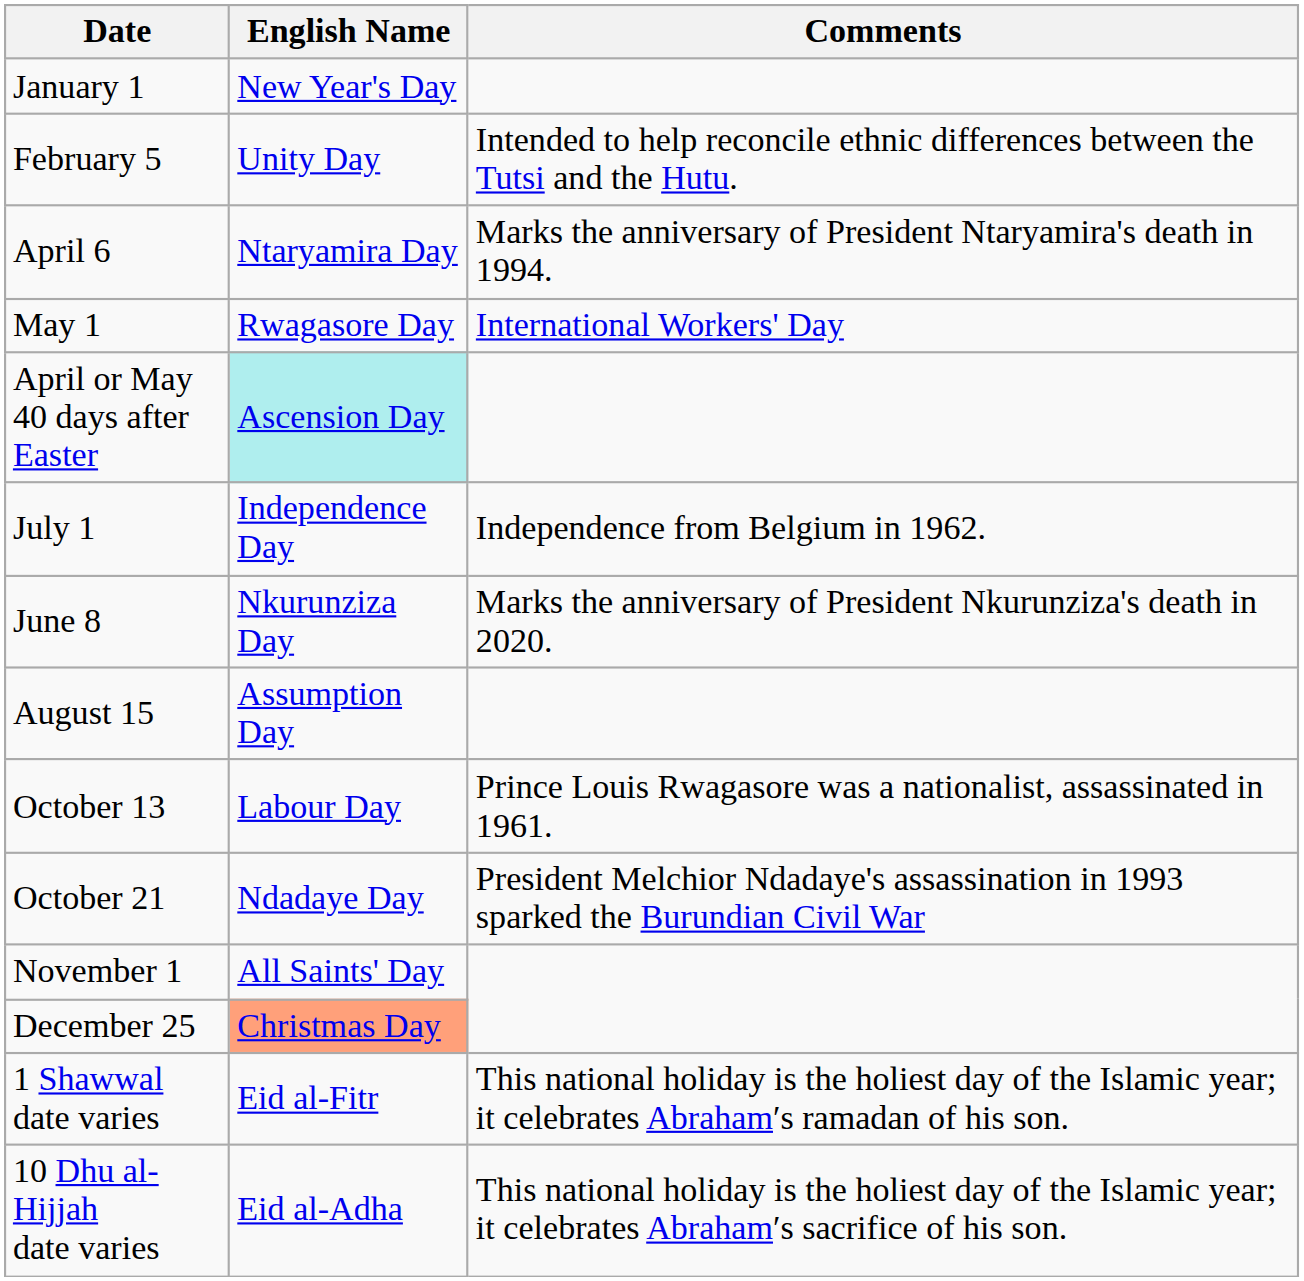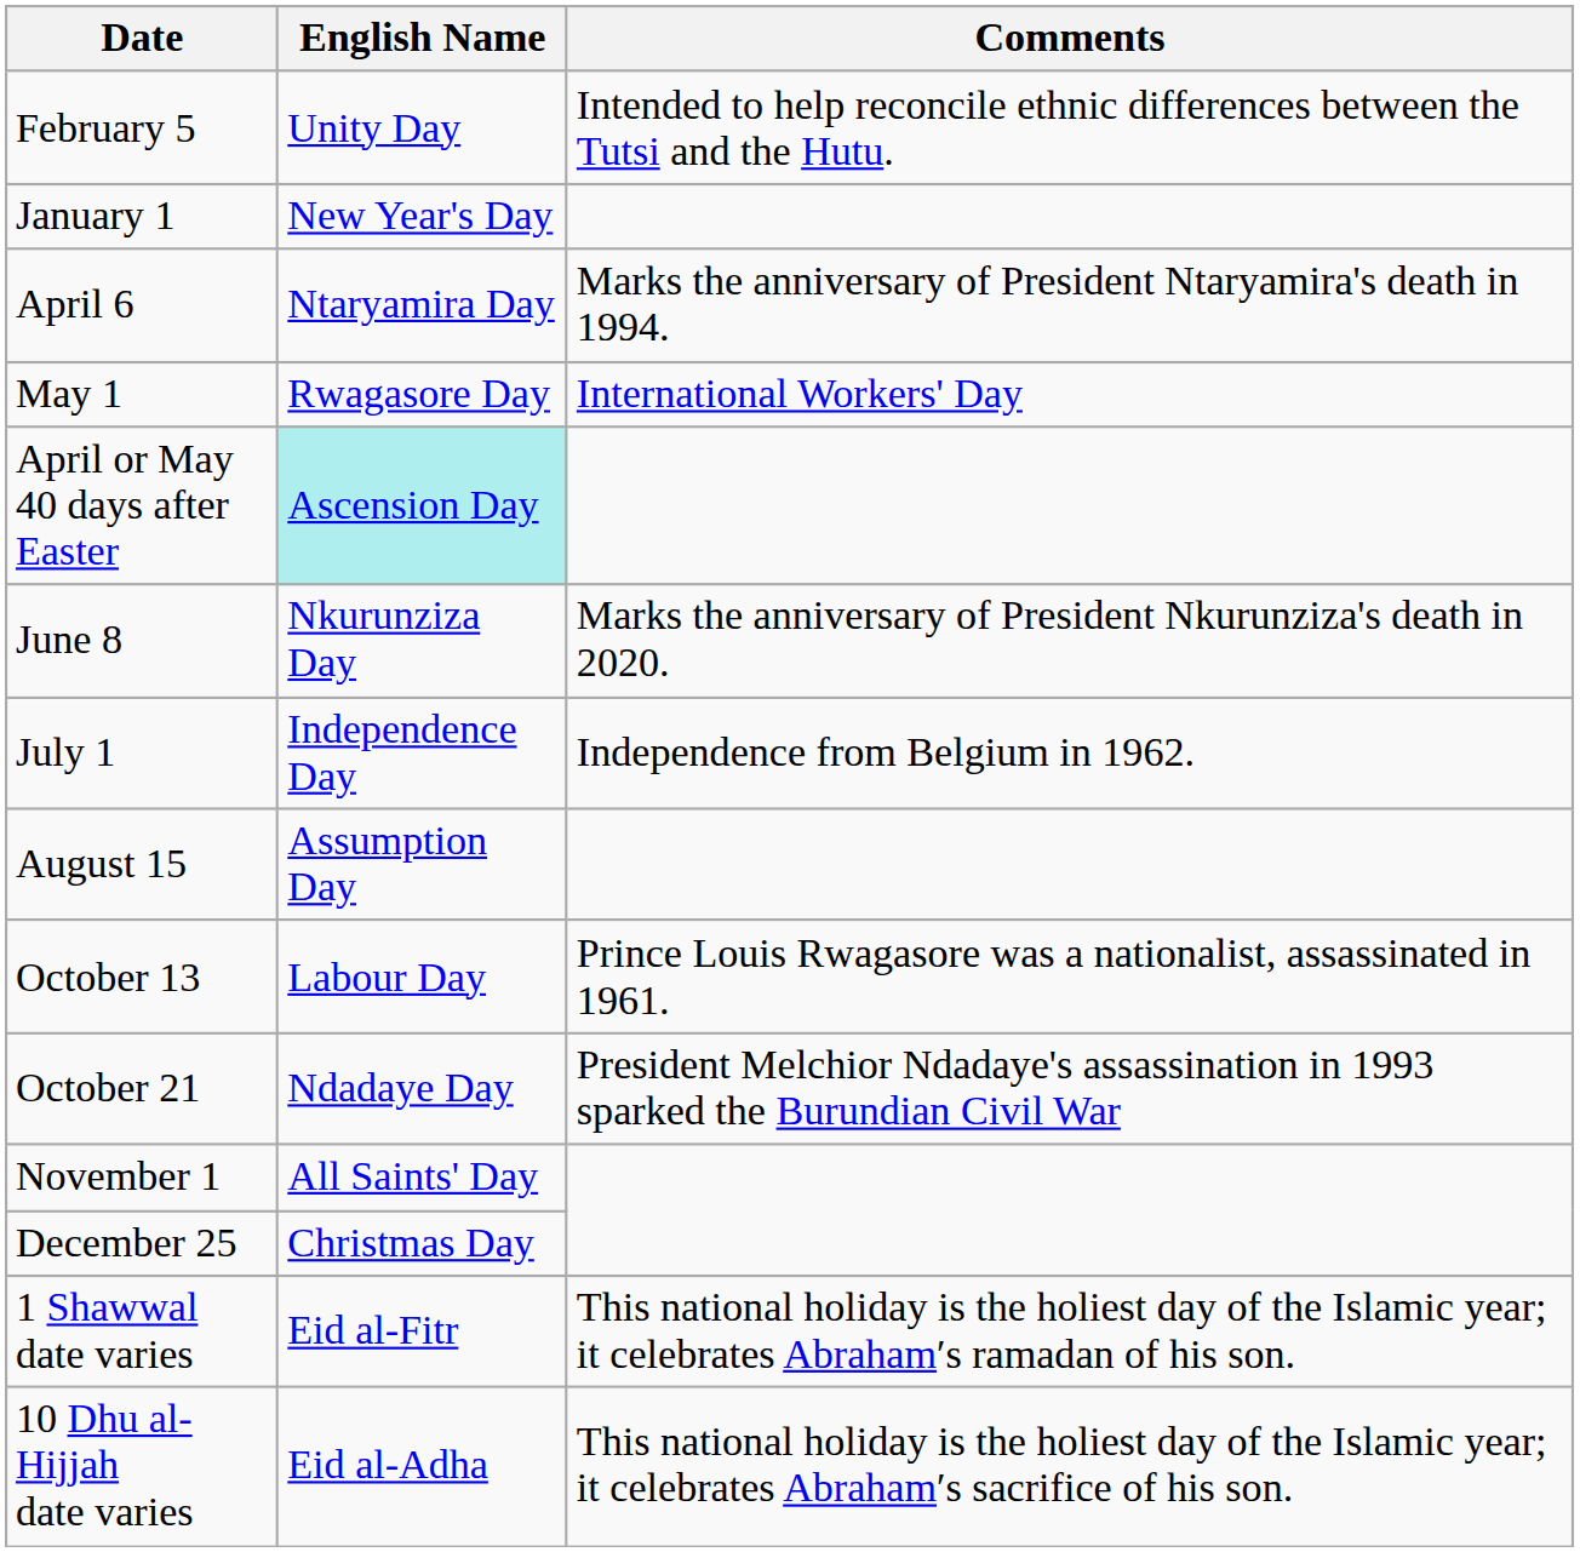rows swapped: January 1 <-> February 5
rows swapped: June 8 <-> July 1
December 25 | English Name: lightsalmon background -> no background
